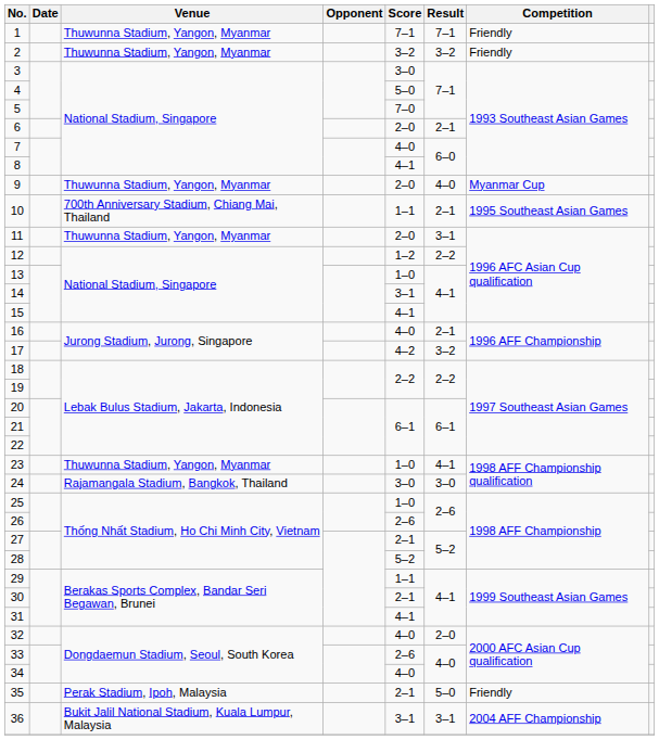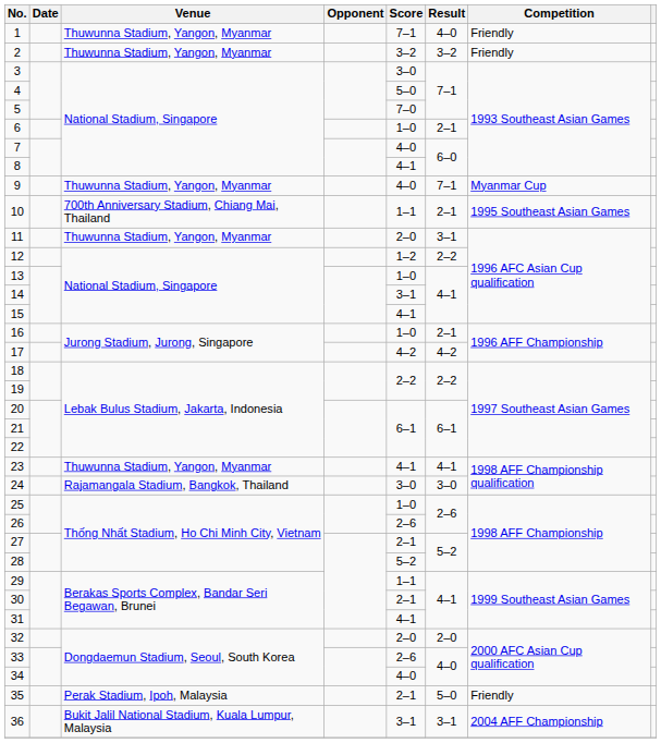1 | Result: 7–1 -> 4–0
6 | Score: 2–0 -> 1–0
9 | Score: 2–0 -> 4–0
9 | Result: 4–0 -> 7–1
16 | Score: 4–0 -> 1–0
17 | Result: 3–2 -> 4–2
23 | Score: 1–0 -> 4–1
32 | Score: 4–0 -> 2–0
